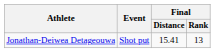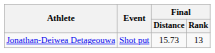Jonathan-Deiwea Detageouwa | Final / Distance: 15.41 -> 15.73
